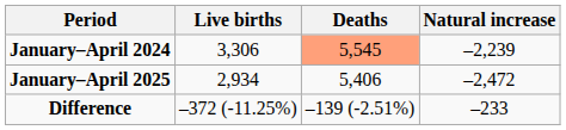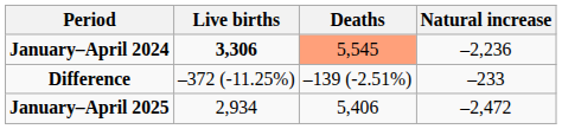January–April 2024 | Live births: normal -> bold
January–April 2024 | Natural increase: –2,239 -> –2,236
rows swapped: January–April 2025 <-> Difference
